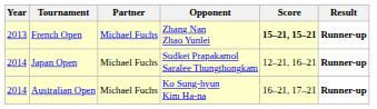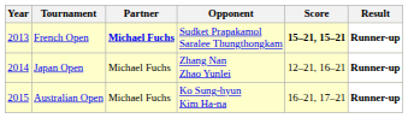French Open | Partner: normal -> bold
French Open | Opponent: Zhang Nan Zhao Yunlei -> Sudket Prapakamol Saralee Thungthongkam
Japan Open | Opponent: Sudket Prapakamol Saralee Thungthongkam -> Zhang Nan Zhao Yunlei
Australian Open | Year: 2014 -> 2015
